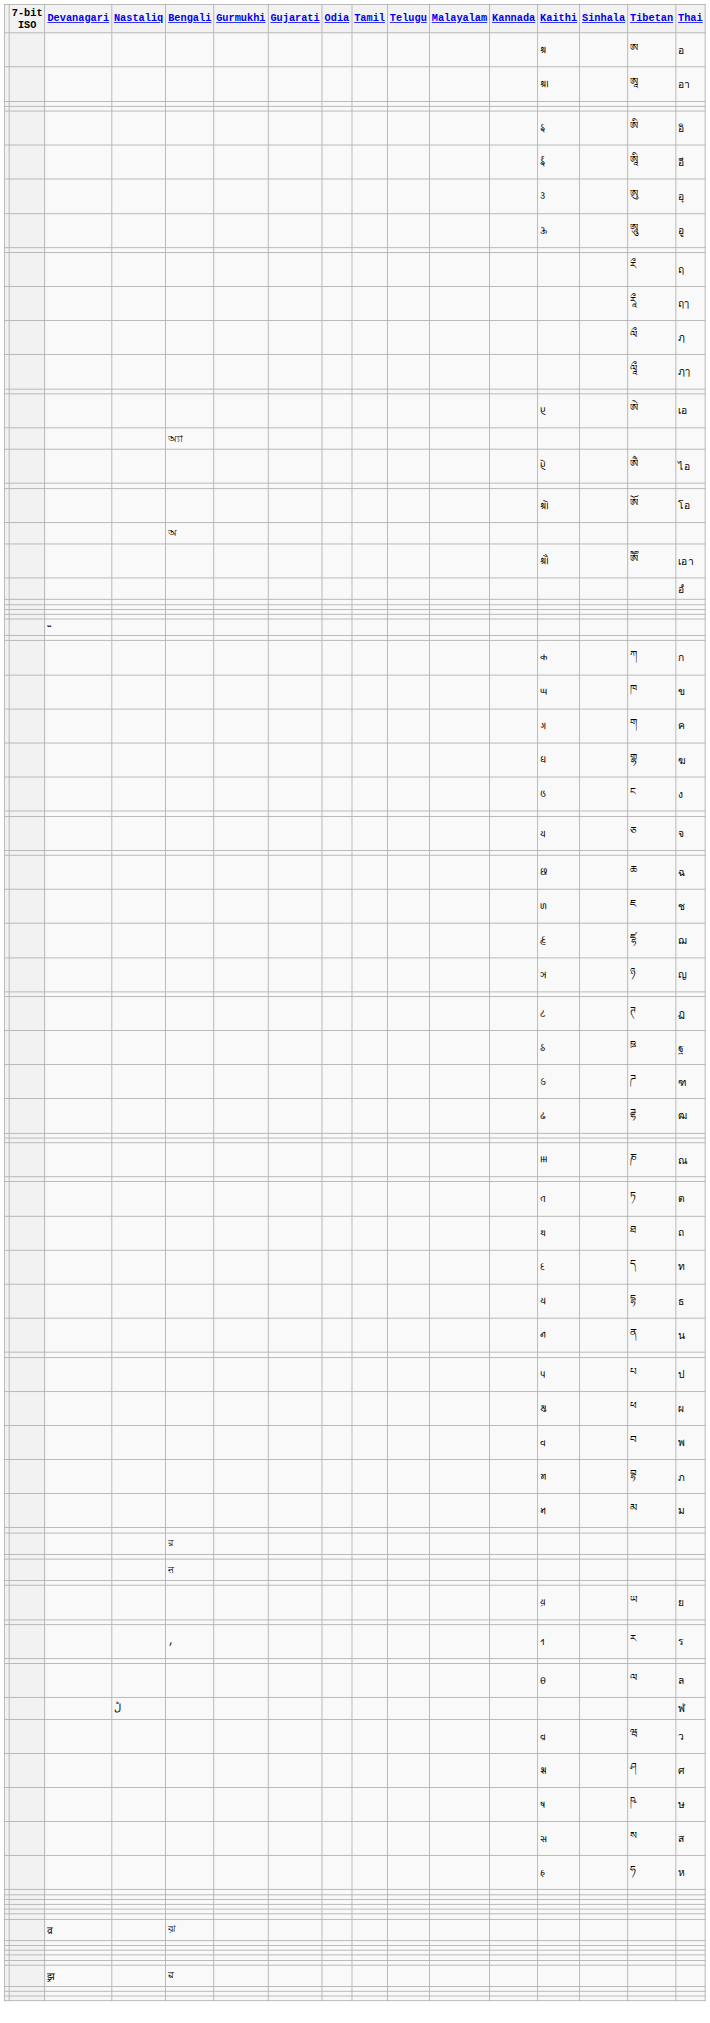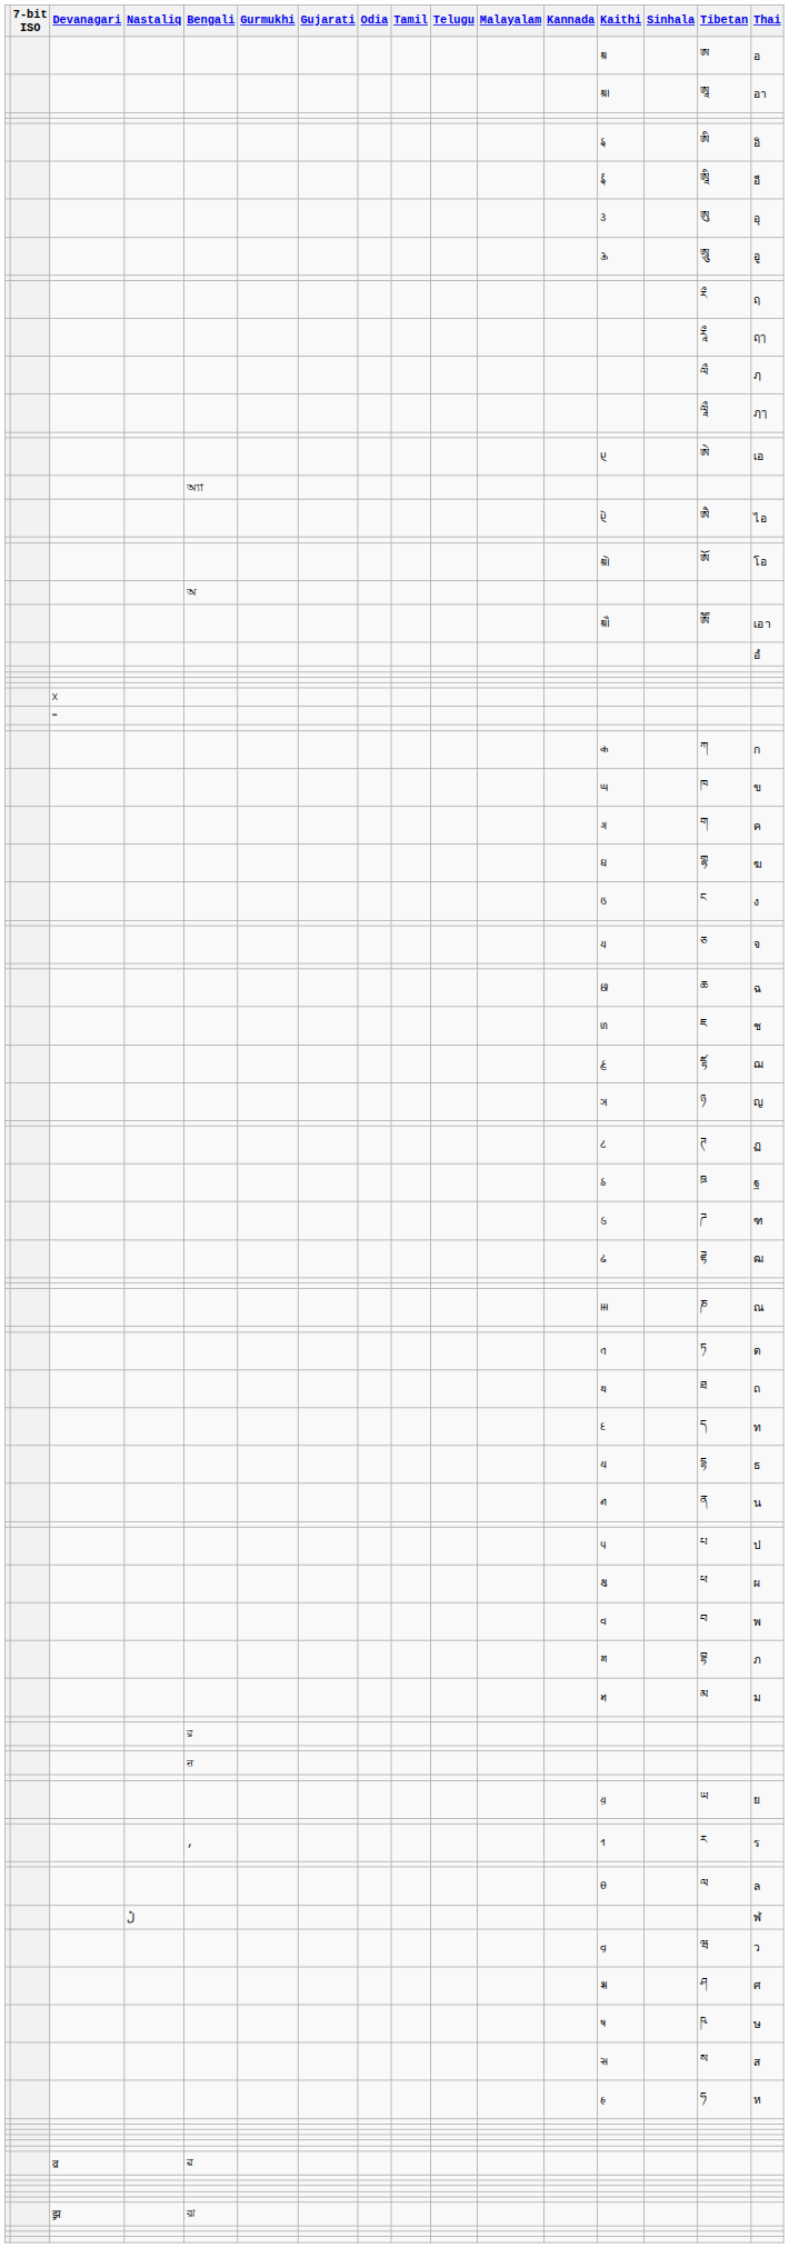+ row: ᳵ
व़ | Bengali: ঝ় -> ৱ়
झ़ | Bengali: ৱ় -> ঝ়
